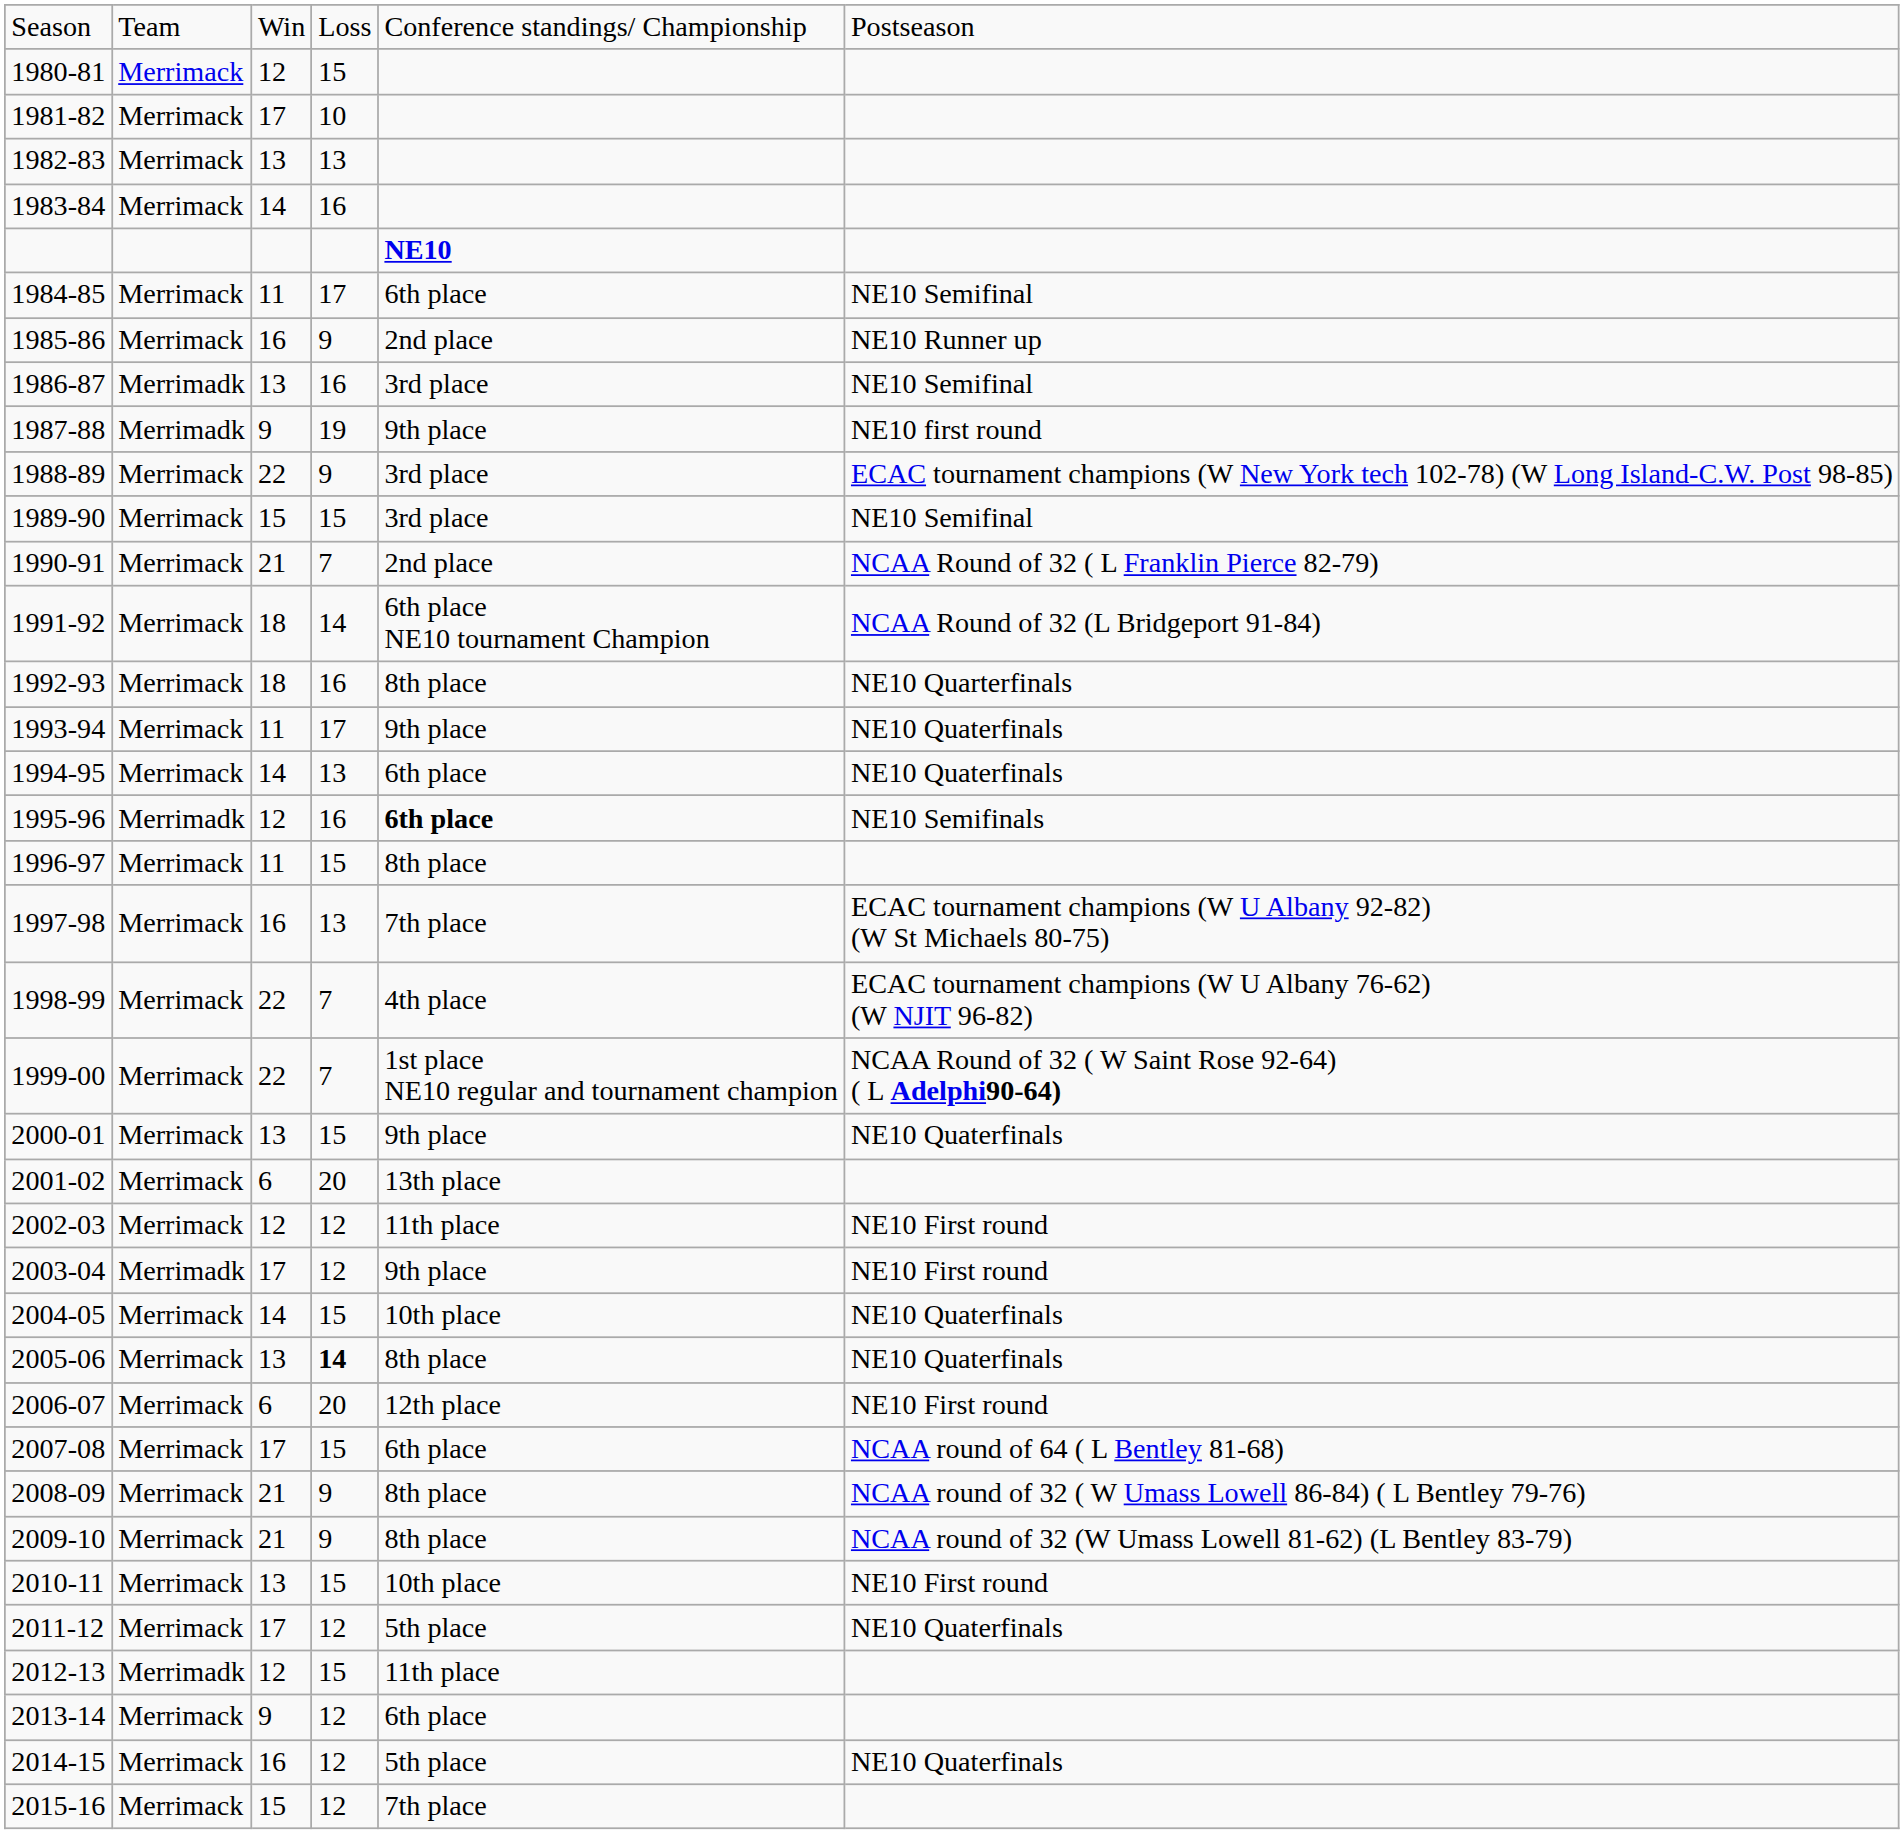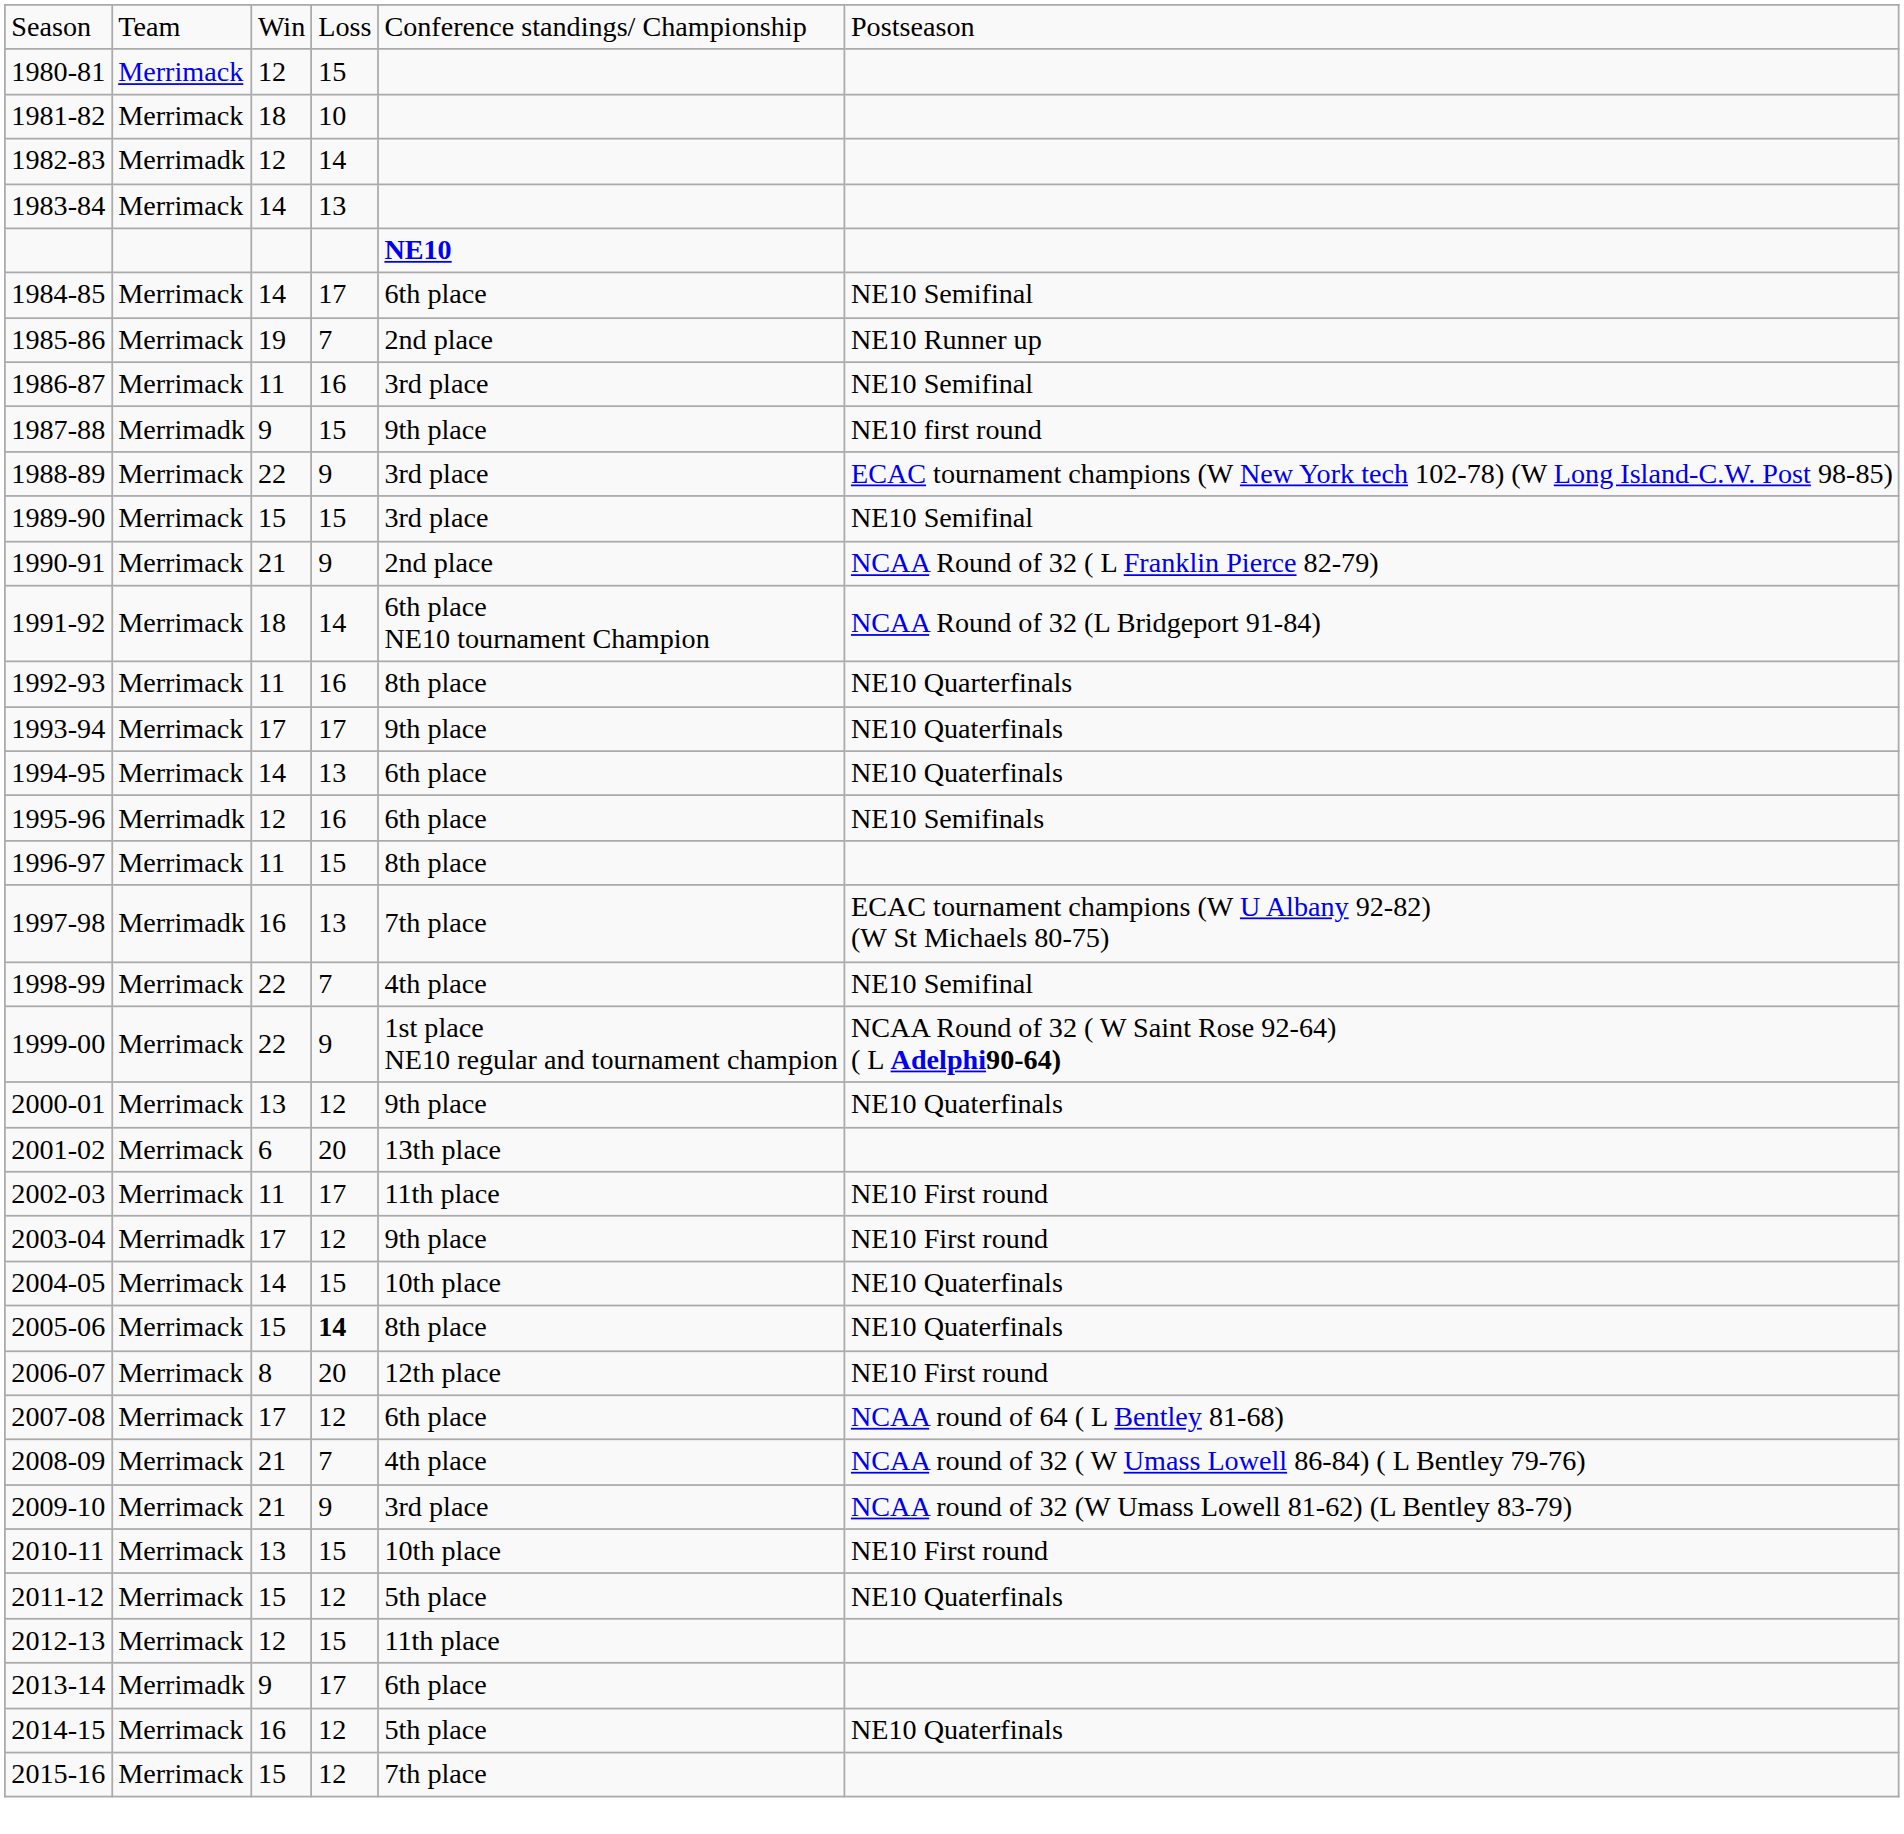1981-82 | column 3: 17 -> 18
1982-83 | column 2: Merrimack -> Merrimadk
1982-83 | column 3: 13 -> 12
1982-83 | column 4: 13 -> 14
1983-84 | column 4: 16 -> 13
1984-85 | column 3: 11 -> 14
1985-86 | column 3: 16 -> 19
1985-86 | column 4: 9 -> 7
1986-87 | column 2: Merrimadk -> Merrimack
1986-87 | column 3: 13 -> 11
1987-88 | column 4: 19 -> 15
1990-91 | column 4: 7 -> 9
1992-93 | column 3: 18 -> 11
1993-94 | column 3: 11 -> 17
1995-96 | column 5: bold -> normal
1997-98 | column 2: Merrimack -> Merrimadk
1998-99 | column 6: ECAC tournament champions (W U Albany 76-62) (W NJIT 96-82) -> NE10 Semifinal
1999-00 | column 4: 7 -> 9
2000-01 | column 4: 15 -> 12
2002-03 | column 3: 12 -> 11
2002-03 | column 4: 12 -> 17
2005-06 | column 3: 13 -> 15
2006-07 | column 3: 6 -> 8
2007-08 | column 4: 15 -> 12
2008-09 | column 4: 9 -> 7
2008-09 | column 5: 8th place -> 4th place
2009-10 | column 5: 8th place -> 3rd place
2011-12 | column 3: 17 -> 15
2012-13 | column 2: Merrimadk -> Merrimack
2013-14 | column 2: Merrimack -> Merrimadk
2013-14 | column 4: 12 -> 17
